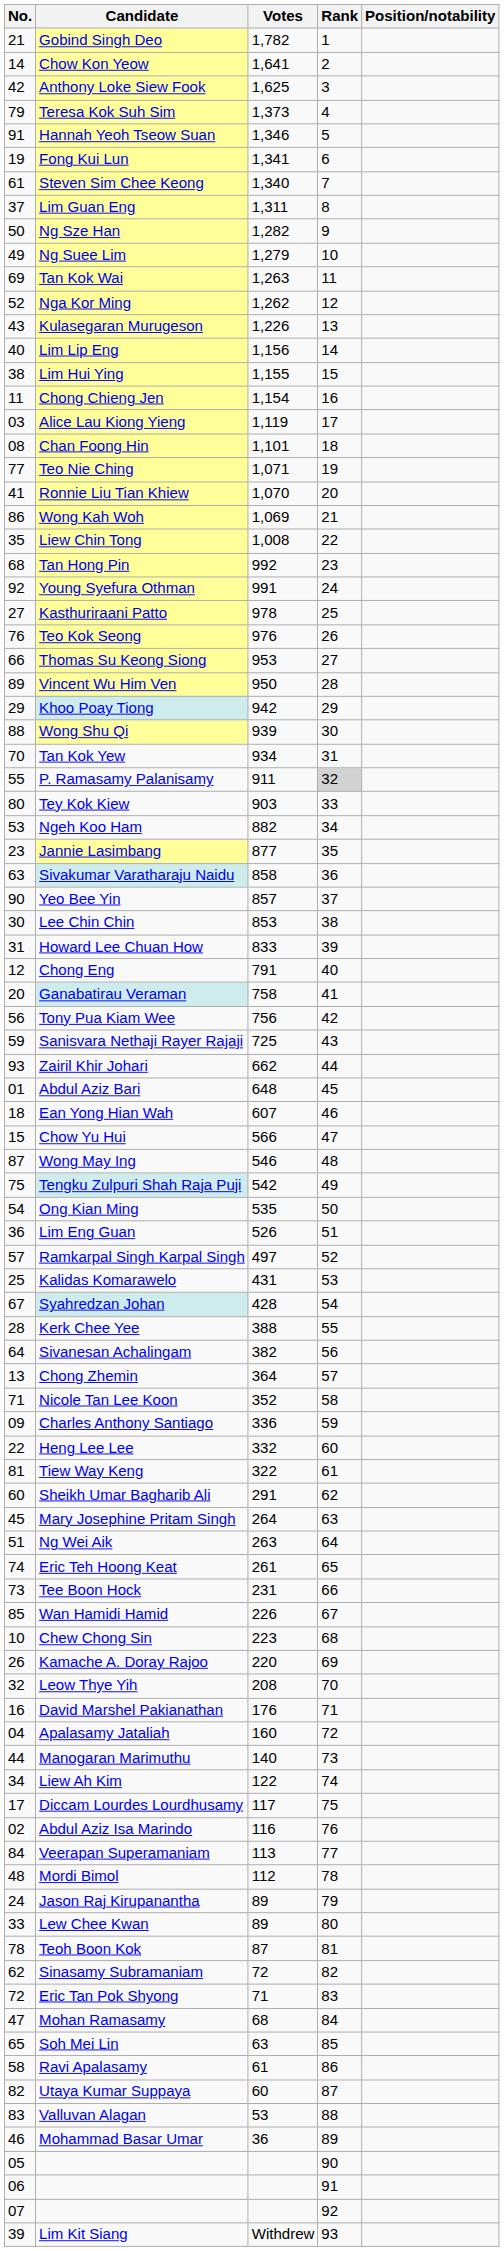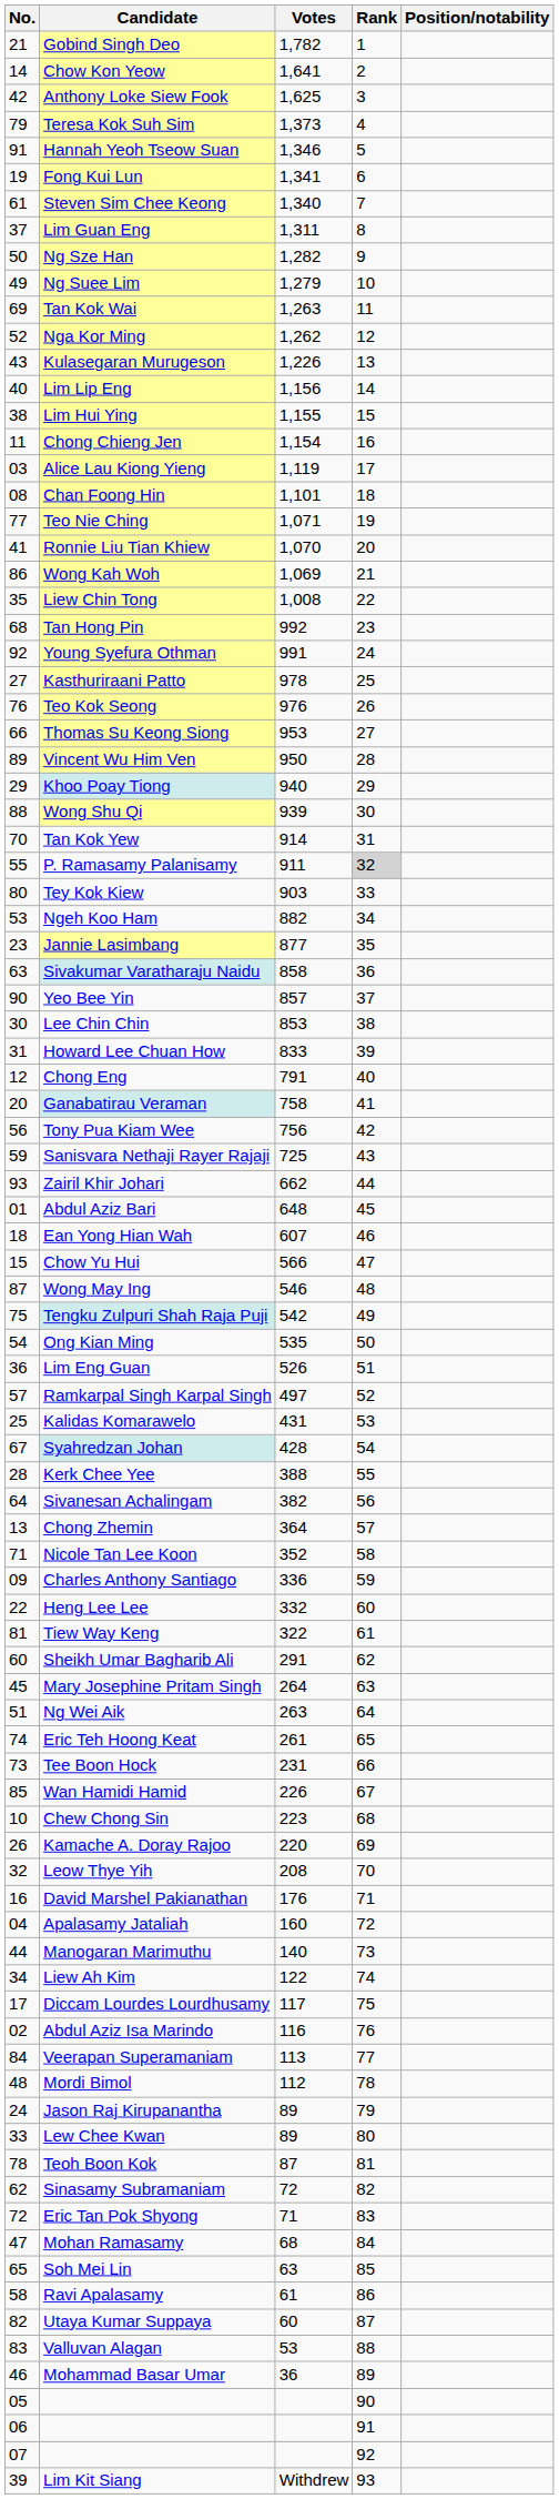Khoo Poay Tiong | Votes: 942 -> 940
Tan Kok Yew | Votes: 934 -> 914
